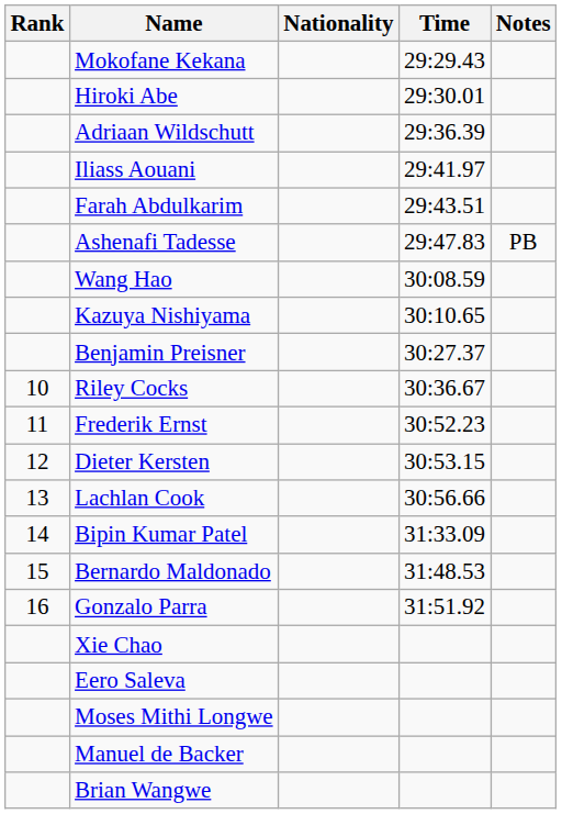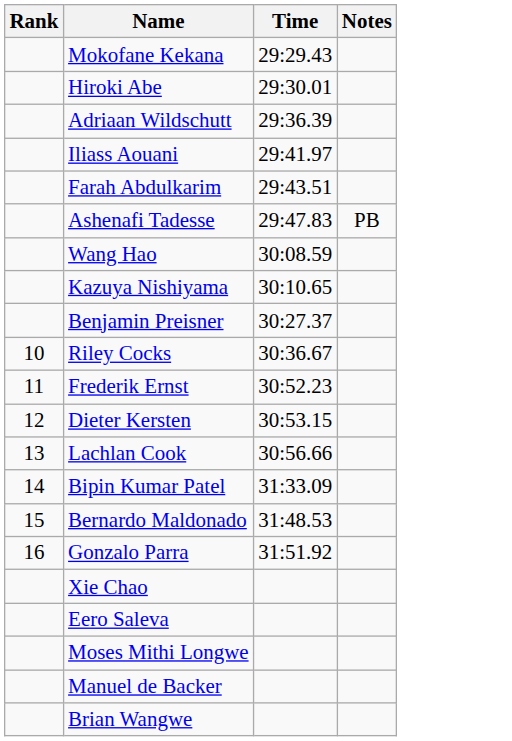- column: Nationality
